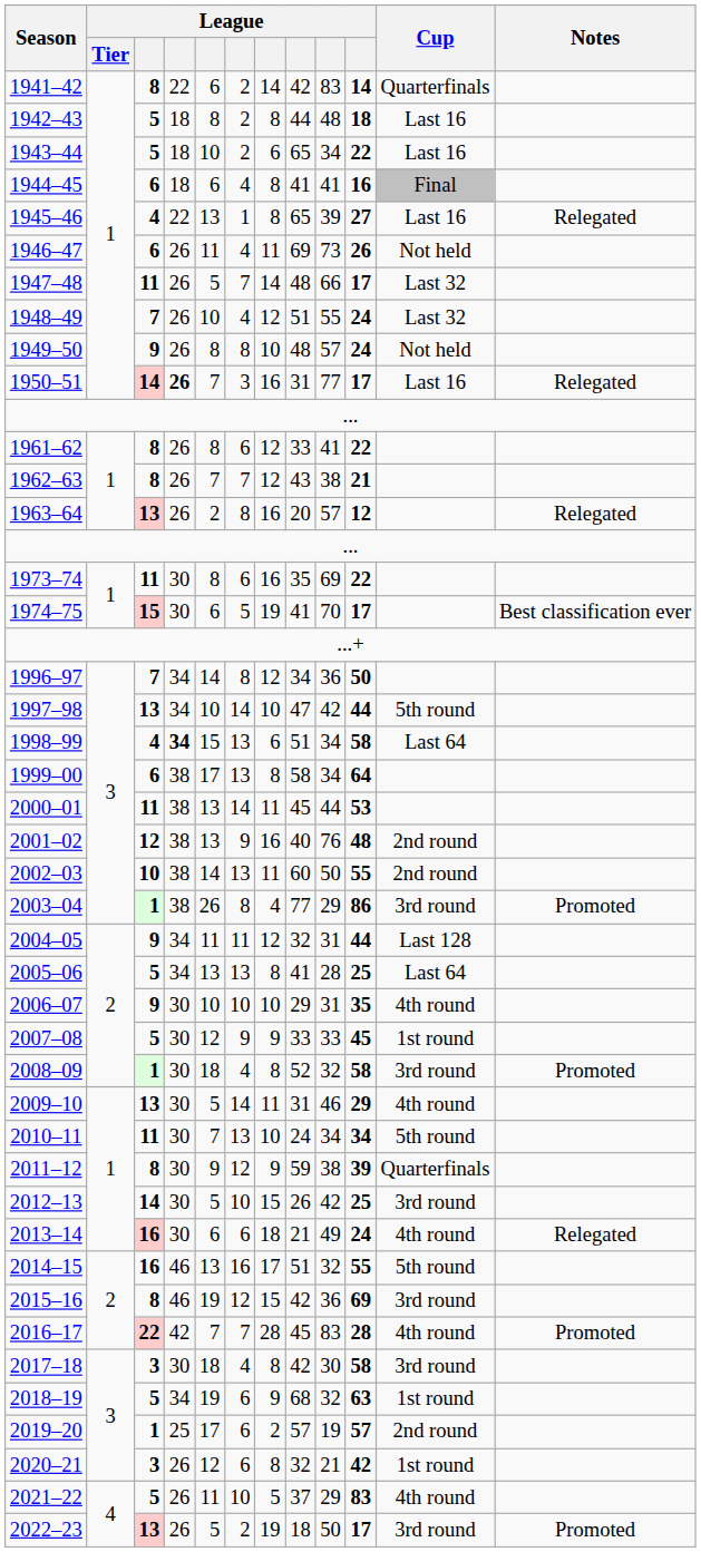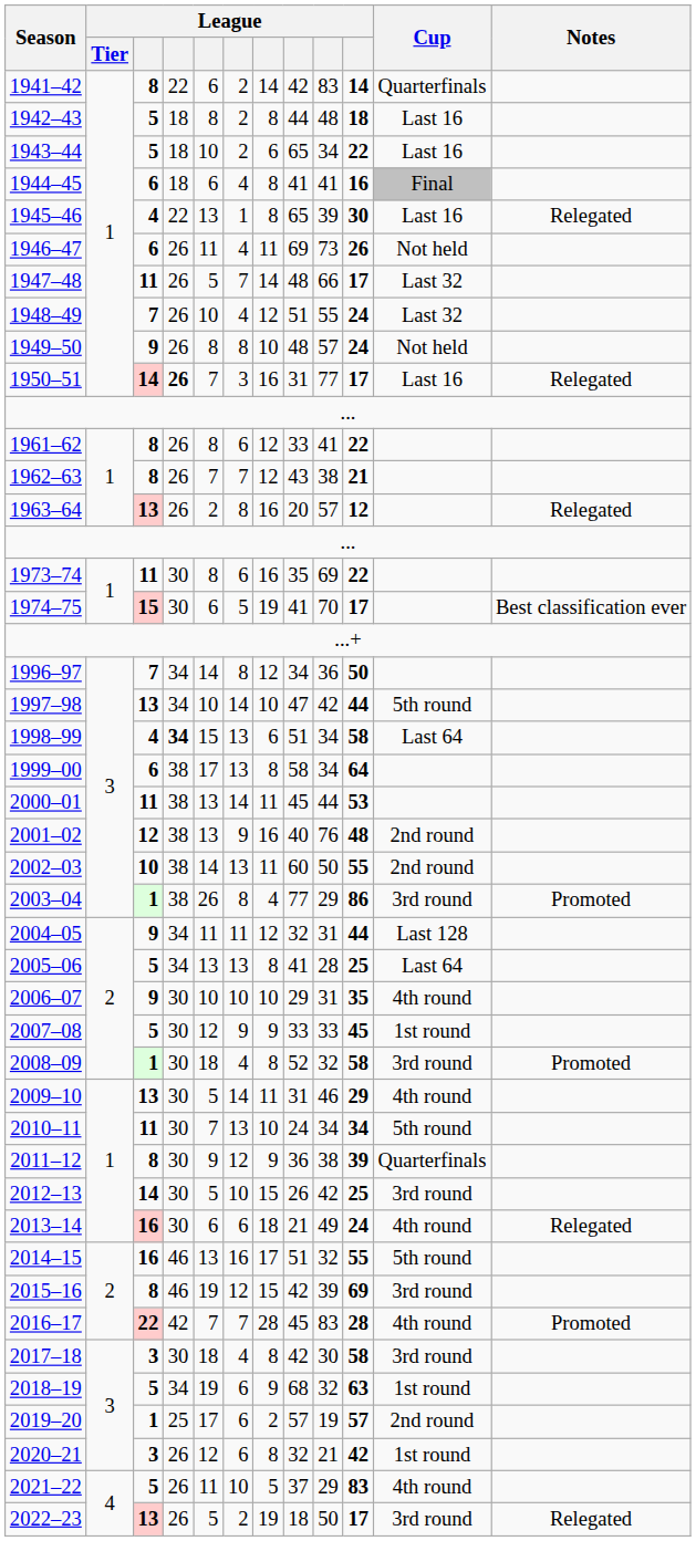1945–46 | column 10: 27 -> 30
2011–12 | column 8: 59 -> 36
2015–16 | column 9: 36 -> 39
2022–23 | Notes: Promoted -> Relegated
